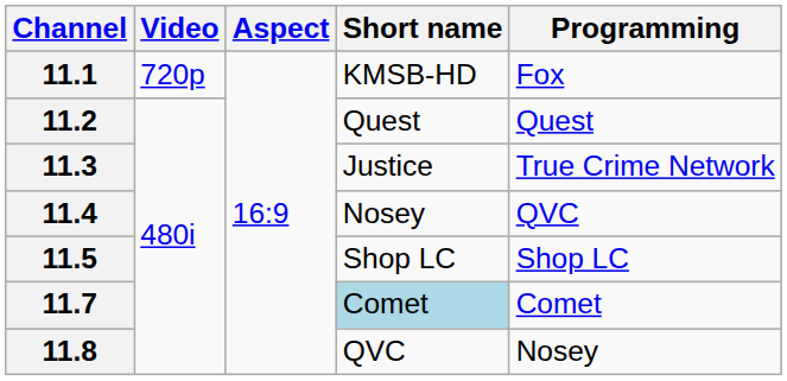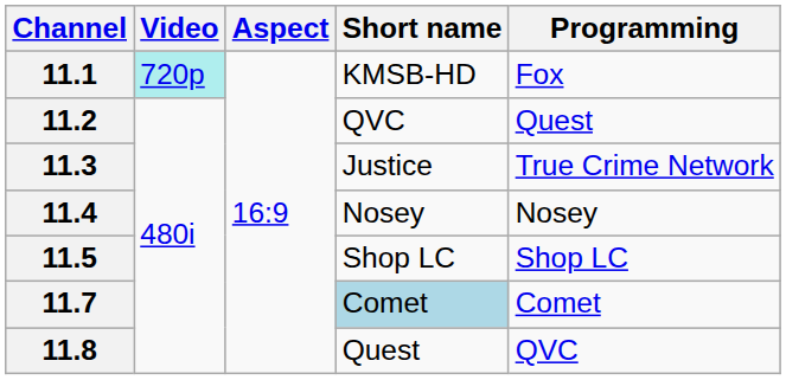11.1 | Video: no background -> paleturquoise background
11.2 | Short name: Quest -> QVC
11.4 | Programming: QVC -> Nosey
11.8 | Short name: QVC -> Quest
11.8 | Programming: Nosey -> QVC
